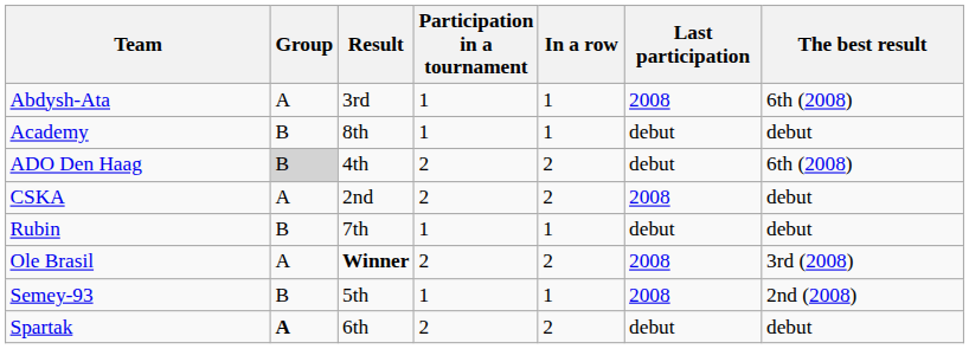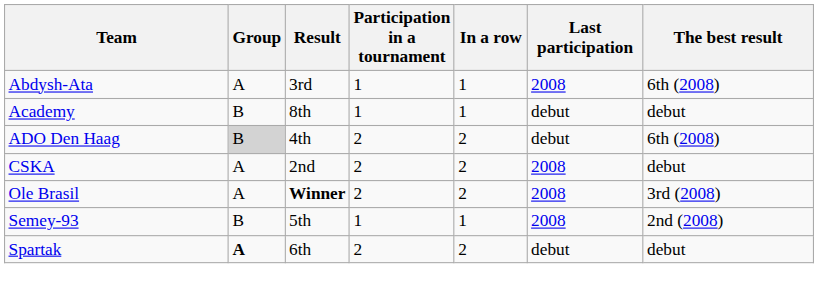- row: Rubin | B | 7th | 1 | 1 | debut | debut
